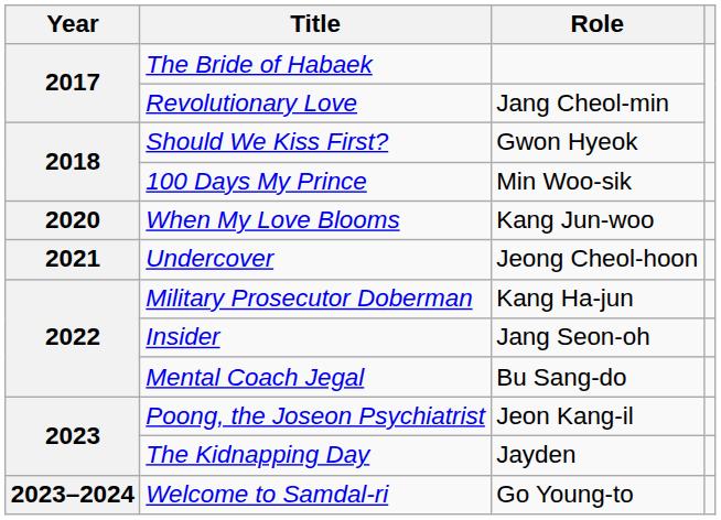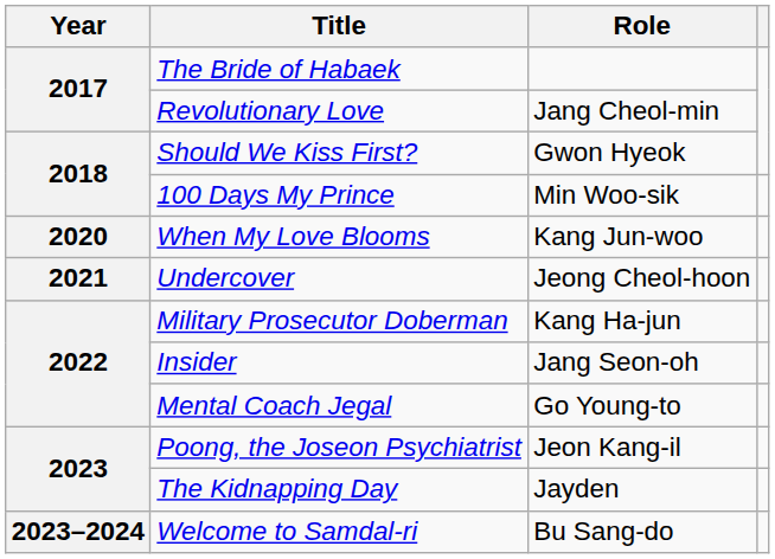Mental Coach Jegal | Role: Bu Sang-do -> Go Young-to
Welcome to Samdal-ri | Role: Go Young-to -> Bu Sang-do
